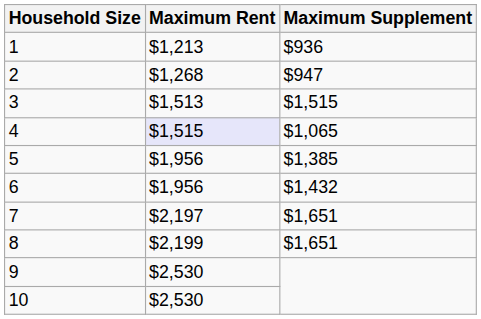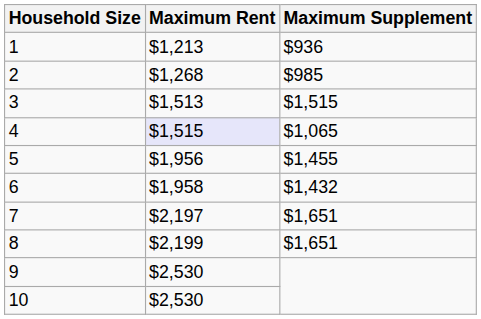2 | Maximum Supplement: $947 -> $985
5 | Maximum Supplement: $1,385 -> $1,455
6 | Maximum Rent: $1,956 -> $1,958
